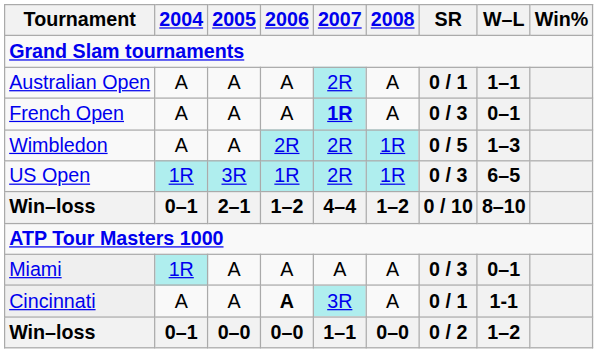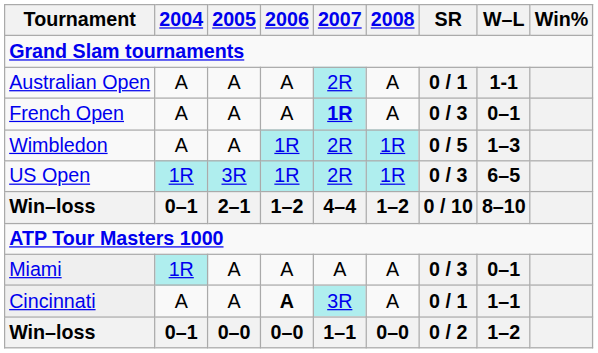Australian Open | W–L: 1–1 -> 1-1
Wimbledon | 2006: 2R -> 1R
Cincinnati | W–L: 1-1 -> 1–1
